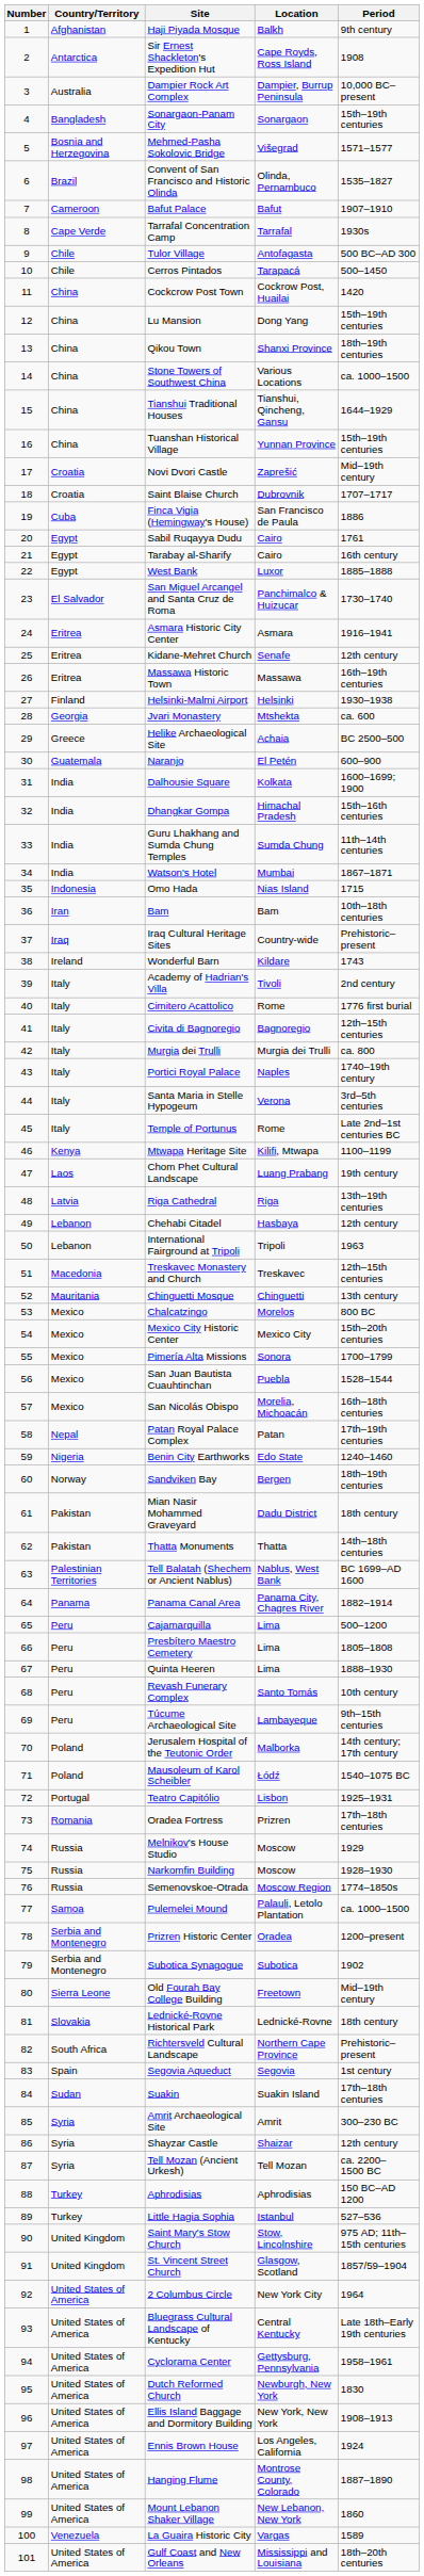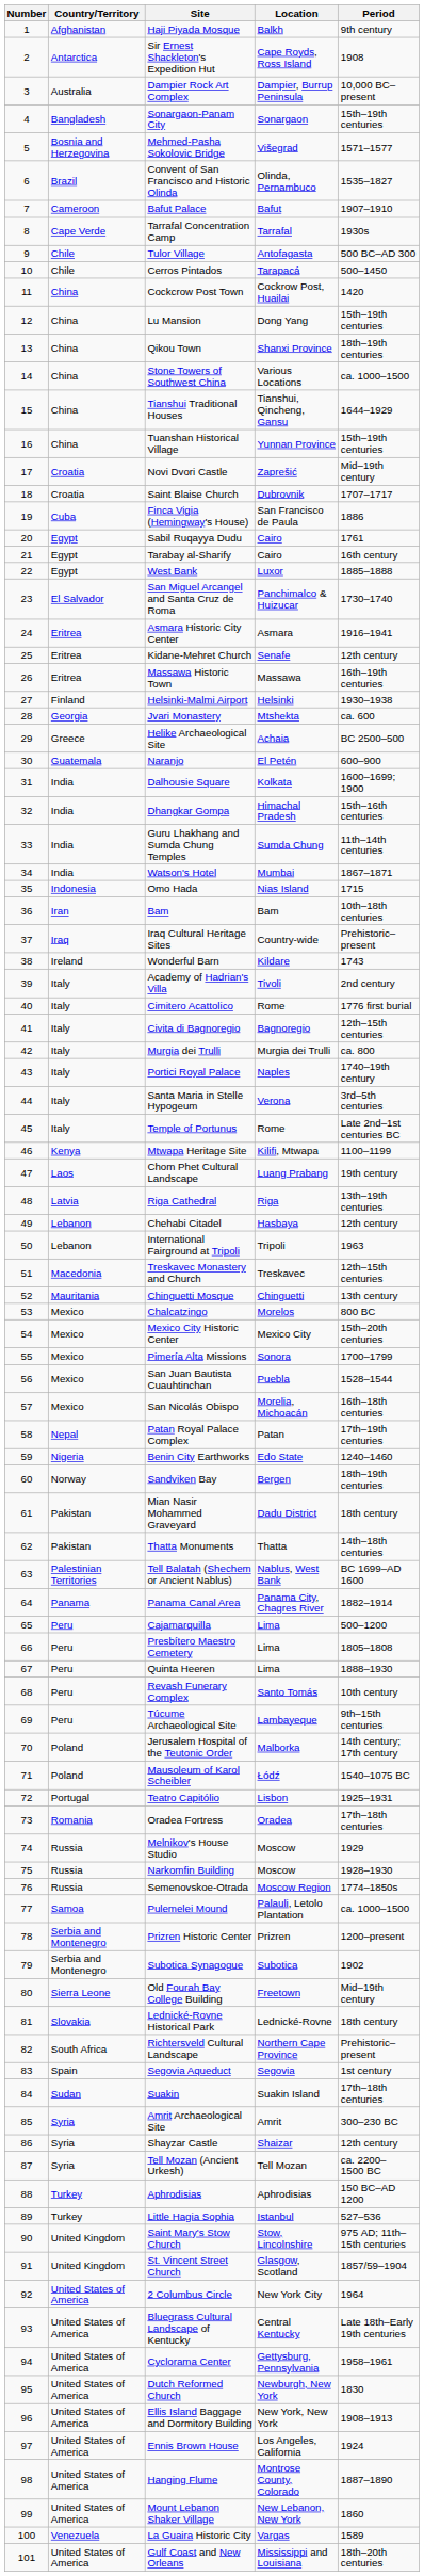Oradea Fortress | Location: Prizren -> Oradea
Prizren Historic Center | Location: Oradea -> Prizren
